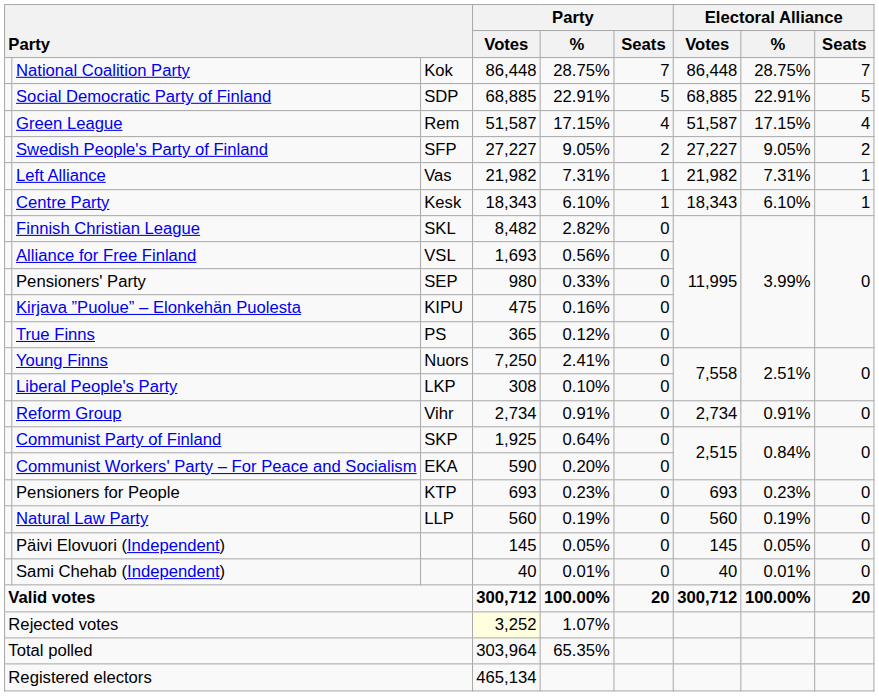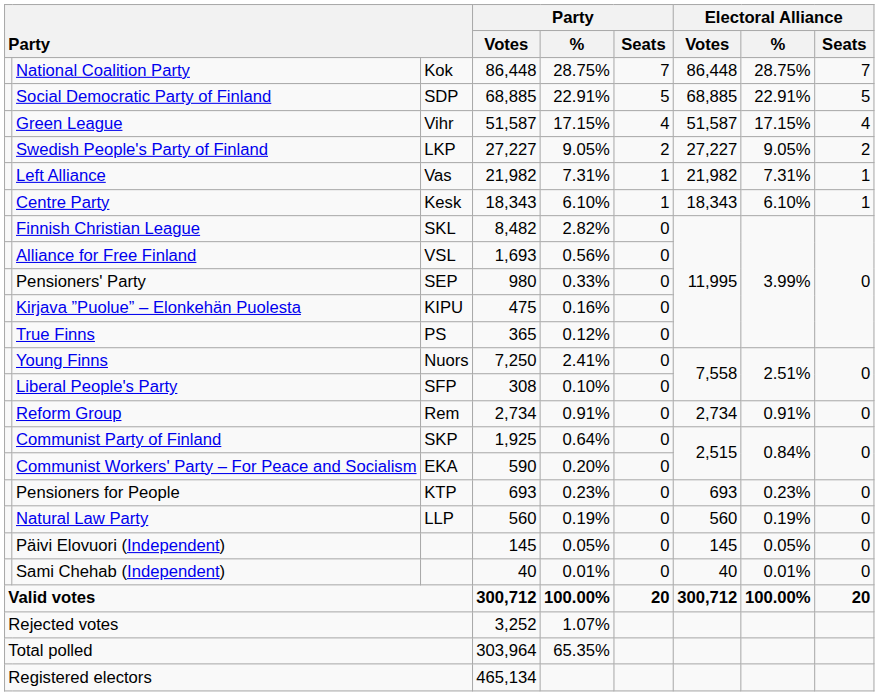Green League | column 3: Rem -> Vihr
Swedish People's Party of Finland | column 3: SFP -> LKP
Liberal People's Party | column 3: LKP -> SFP
Reform Group | column 3: Vihr -> Rem
Rejected votes | Party / Votes: lightyellow background -> no background
